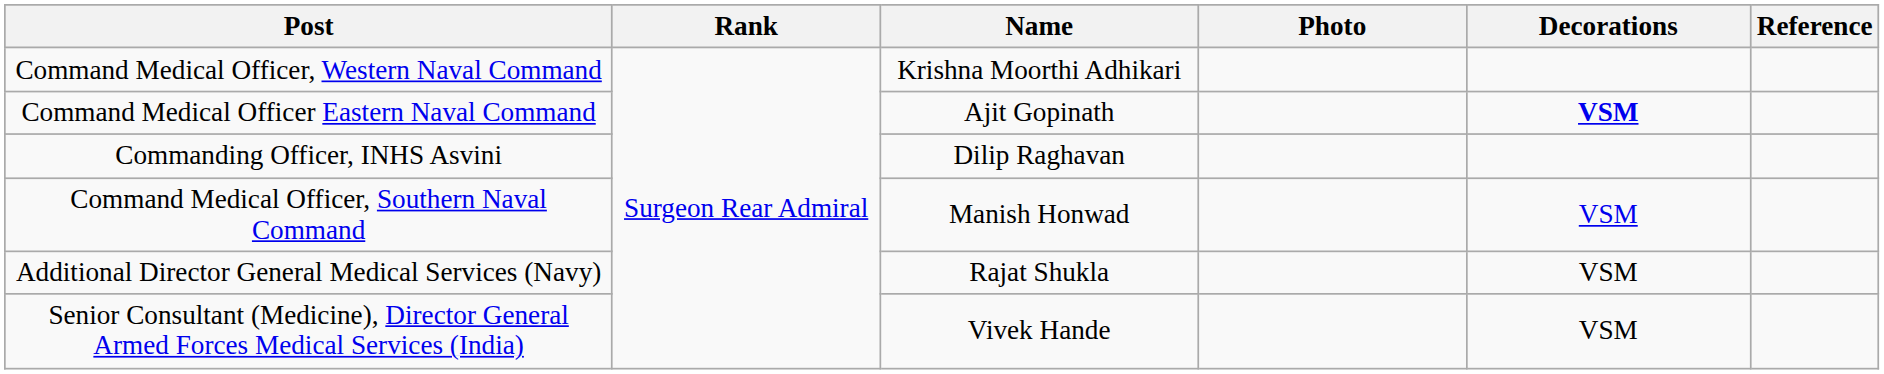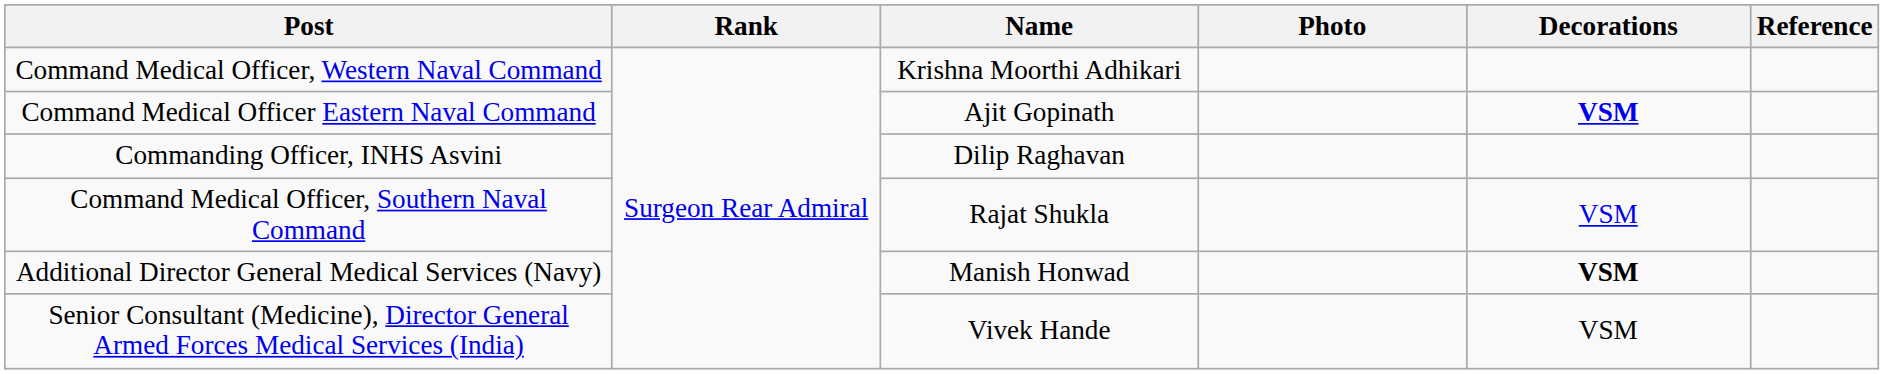Command Medical Officer, Southern Naval Command | Name: Manish Honwad -> Rajat Shukla
Additional Director General Medical Services (Navy) | Name: Rajat Shukla -> Manish Honwad
Additional Director General Medical Services (Navy) | Decorations: normal -> bold
